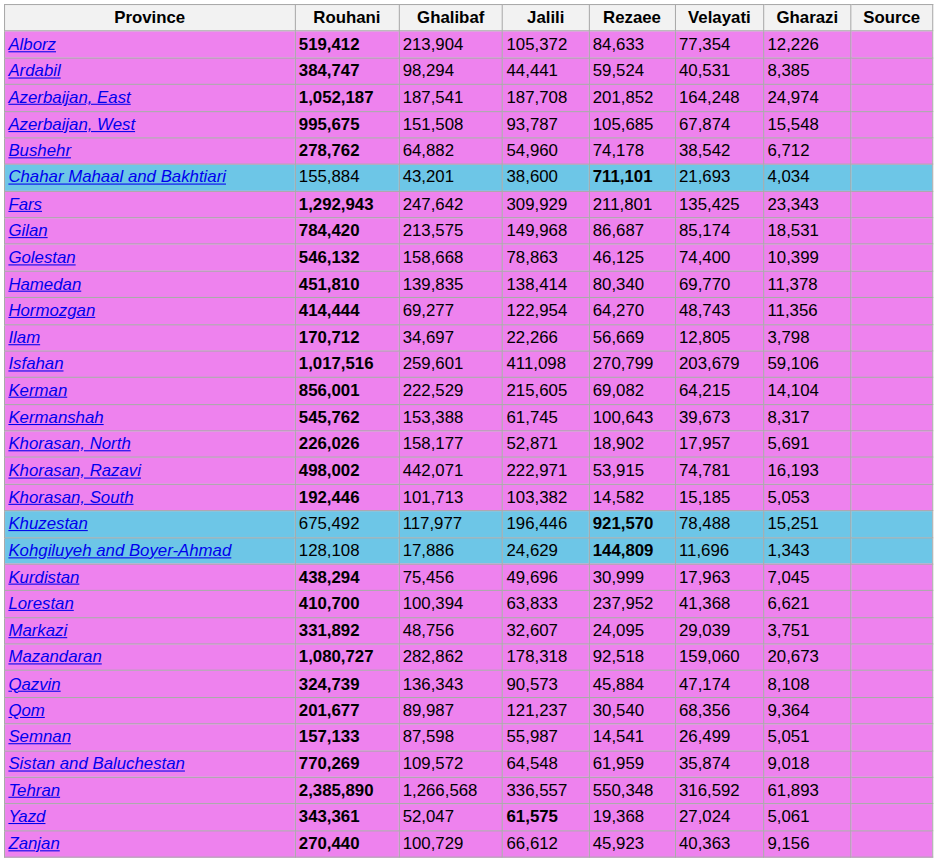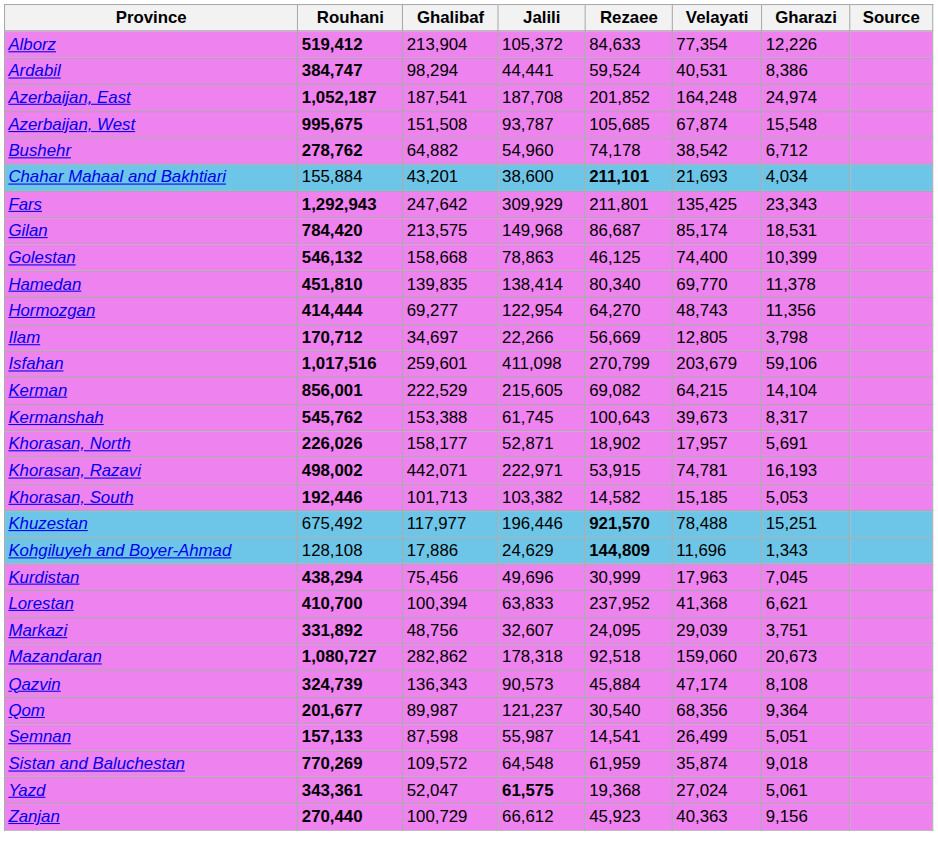Ardabil | Gharazi: 8,385 -> 8,386
Chahar Mahaal and Bakhtiari | Rezaee: 711,101 -> 211,101
- row: Tehran | 2,385,890 | 1,266,568 | 336,557 | 550,348 | 316,592 | 61,893
